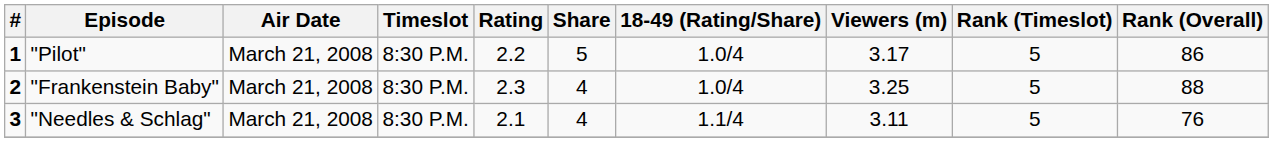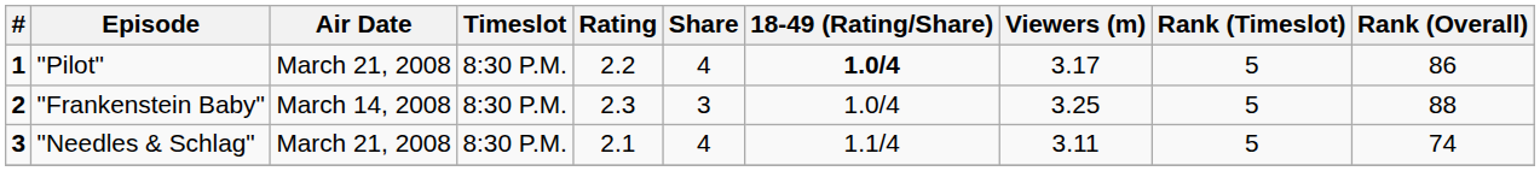"Pilot" | Share: 5 -> 4
"Pilot" | 18-49 (Rating/Share): normal -> bold
"Frankenstein Baby" | Air Date: March 21, 2008 -> March 14, 2008
"Frankenstein Baby" | Share: 4 -> 3
"Needles & Schlag" | Rank (Overall): 76 -> 74
